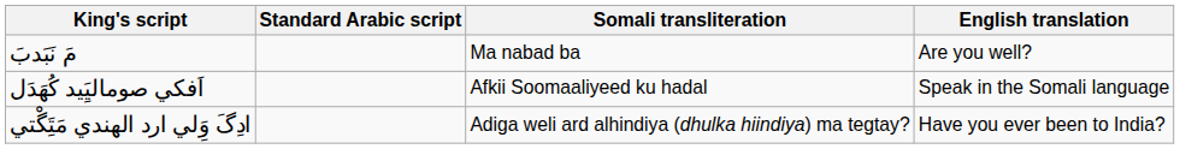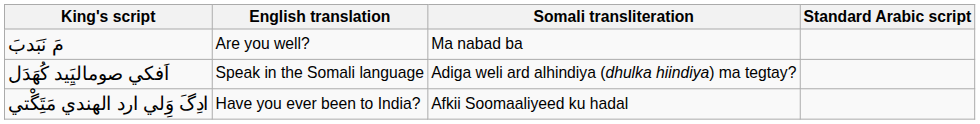columns swapped: Standard Arabic script <-> English translation
اَفكي صوماليَِيد كُهَدَل | Somali transliteration: Afkii Soomaaliyeed ku hadal -> Adiga weli ard alhindiya (dhulka hiindiya) ma tegtay?
ادِگَ وَِلي ارد الهندي مَتَِگْتي | Somali transliteration: Adiga weli ard alhindiya (dhulka hiindiya) ma tegtay? -> Afkii Soomaaliyeed ku hadal
